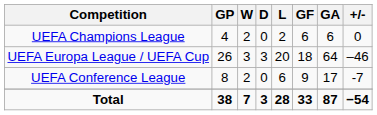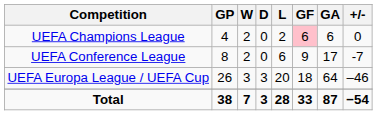UEFA Champions League | GF: no background -> pink background
rows swapped: UEFA Europa League / UEFA Cup <-> UEFA Conference League
